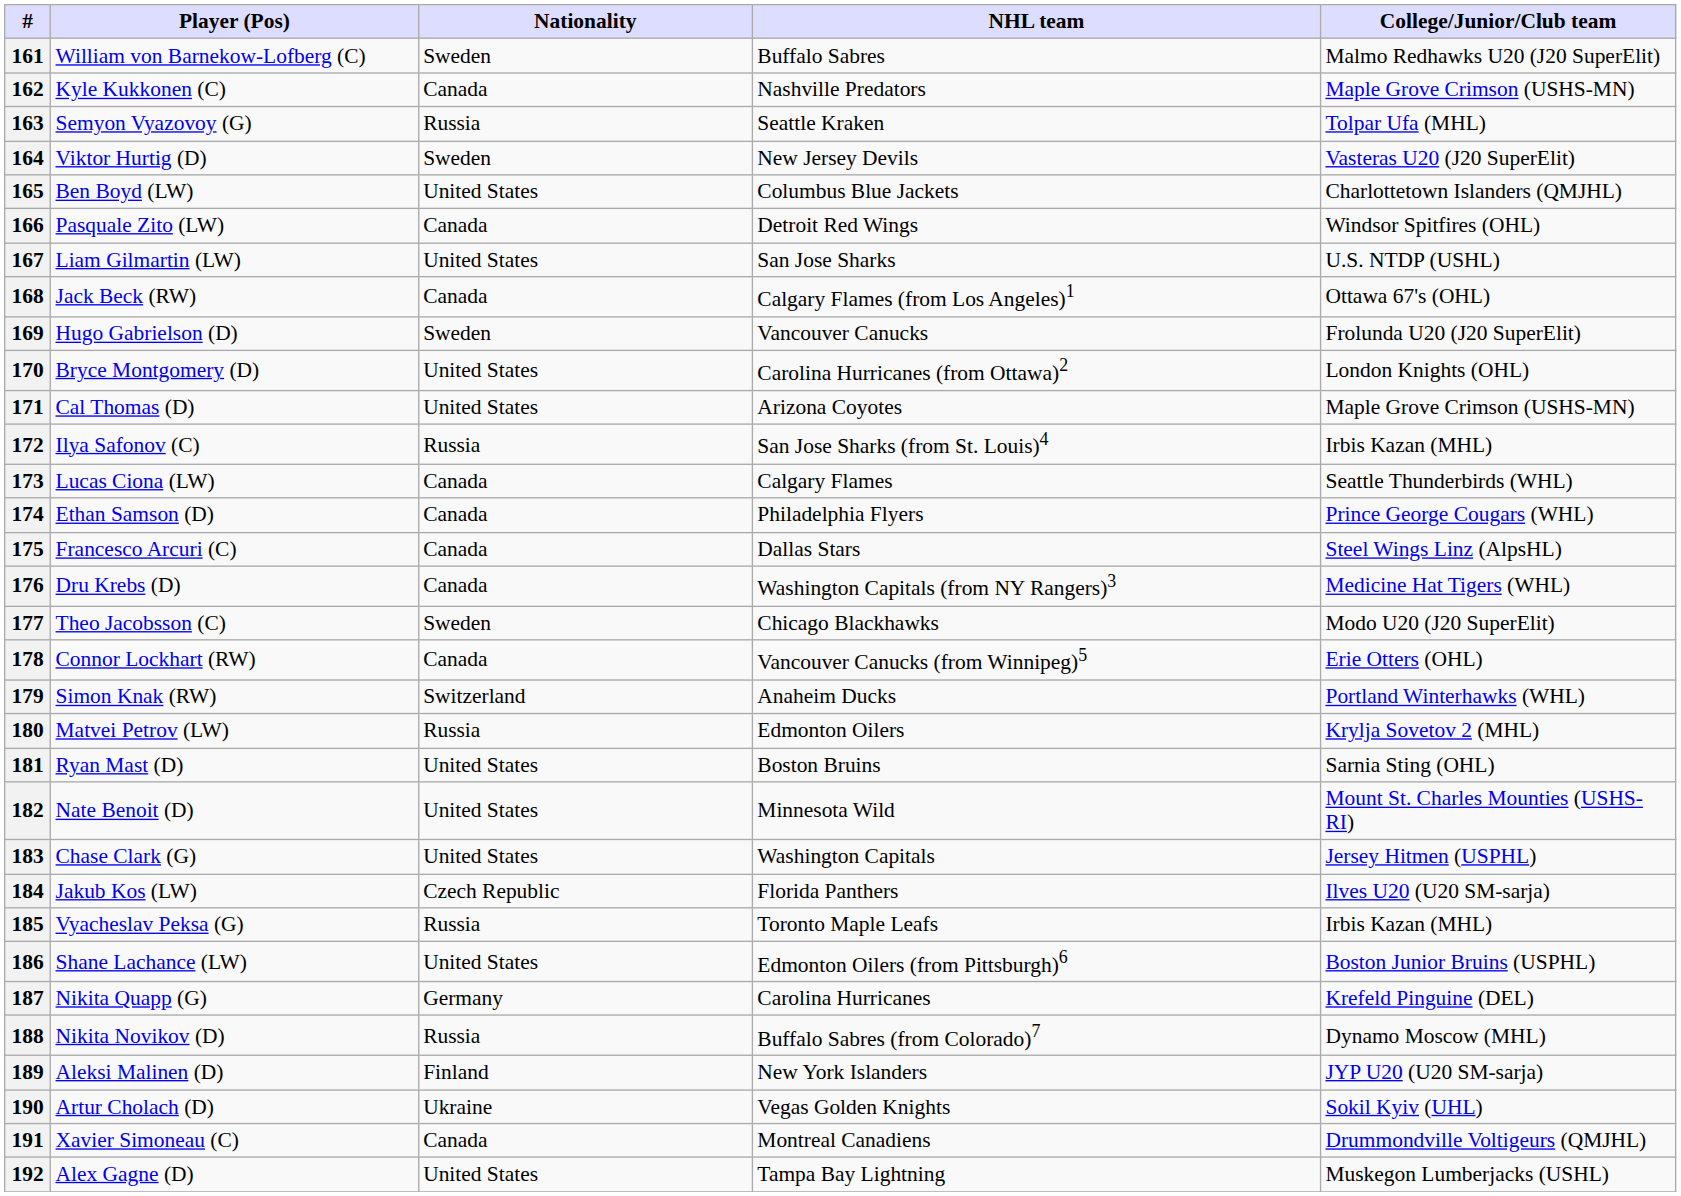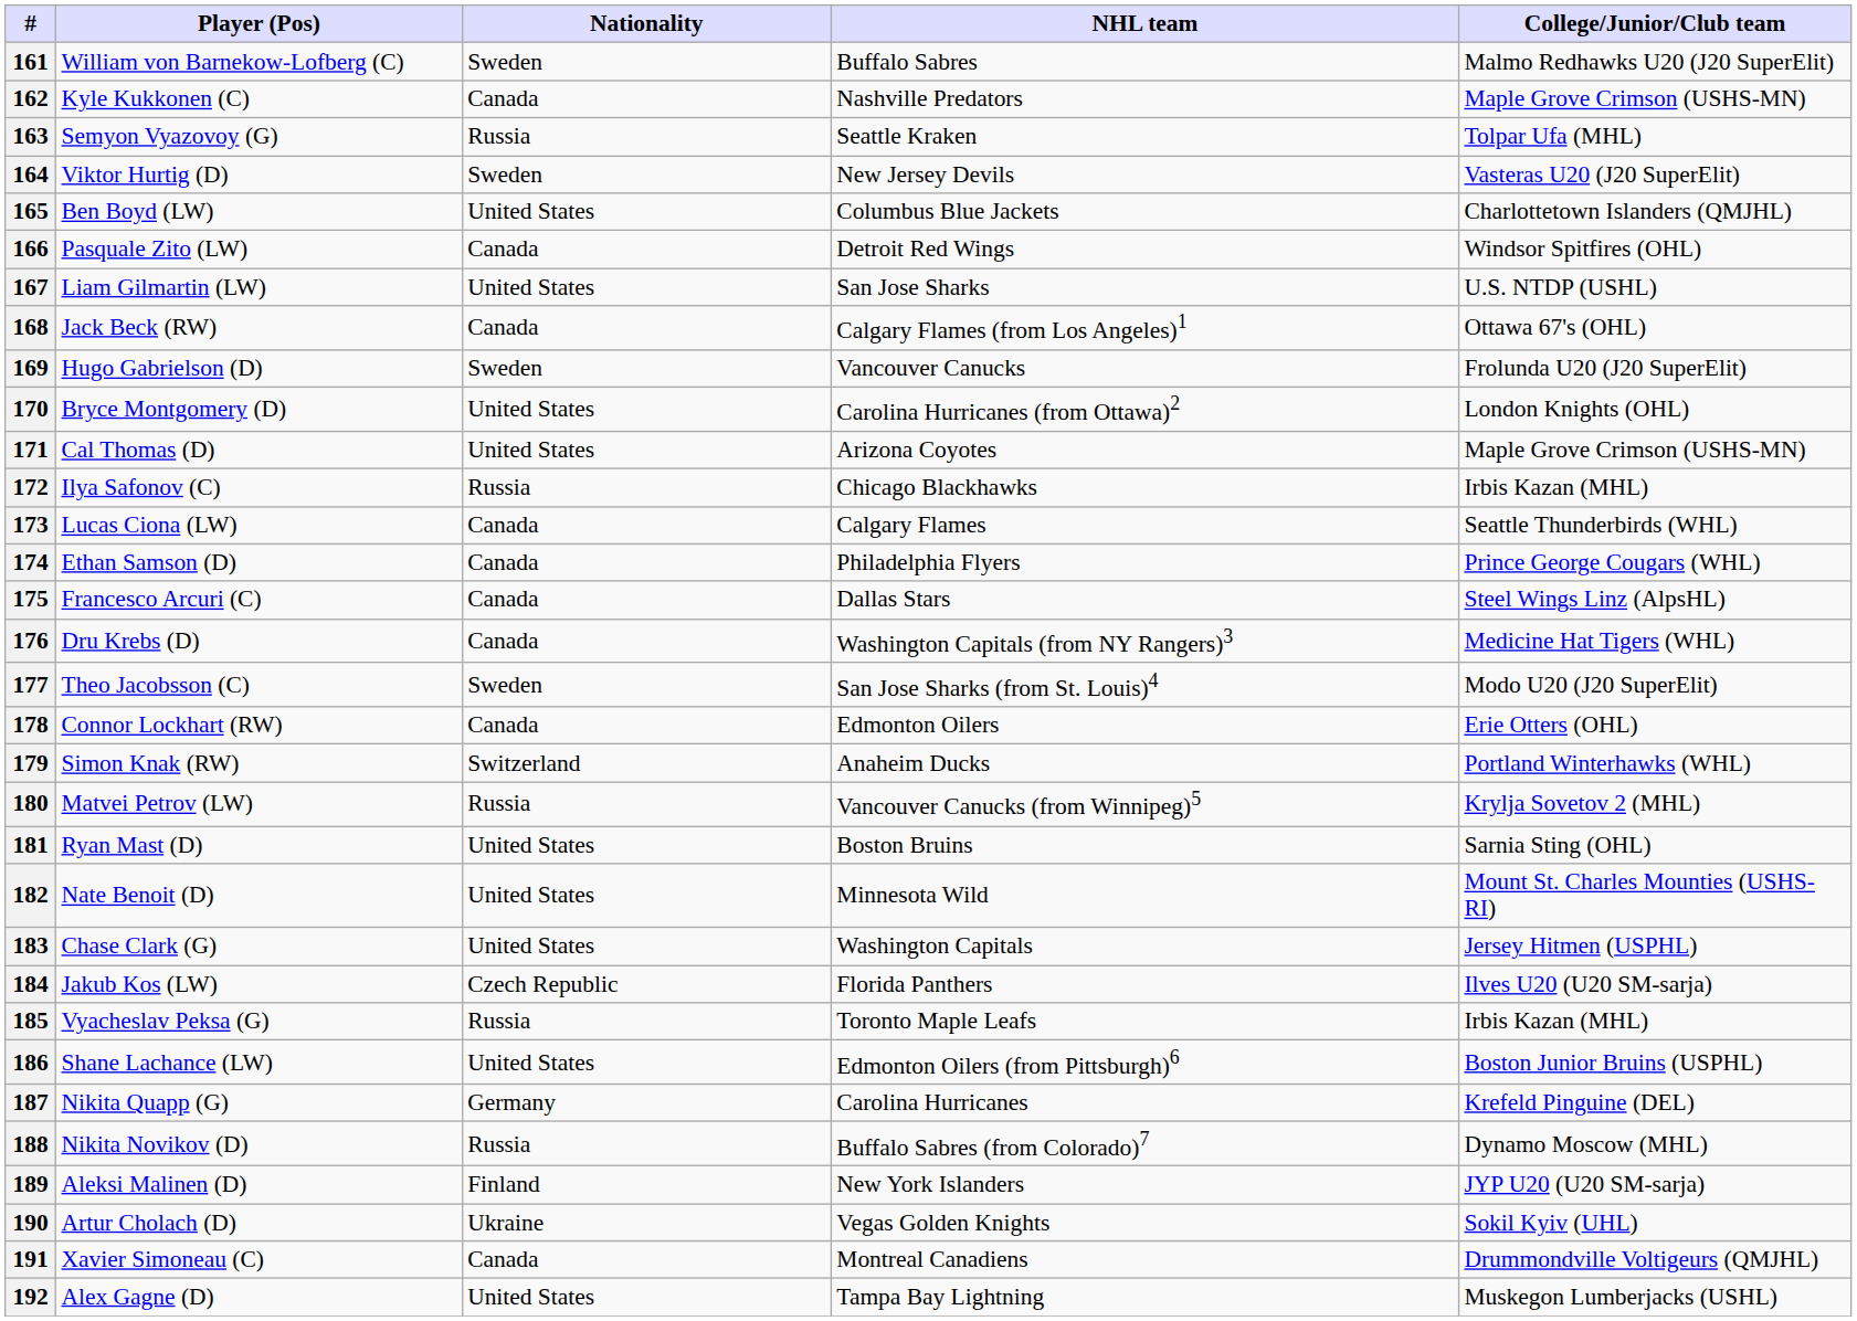172 | NHL team: San Jose Sharks (from St. Louis)4 -> Chicago Blackhawks
177 | NHL team: Chicago Blackhawks -> San Jose Sharks (from St. Louis)4
178 | NHL team: Vancouver Canucks (from Winnipeg)5 -> Edmonton Oilers
180 | NHL team: Edmonton Oilers -> Vancouver Canucks (from Winnipeg)5
